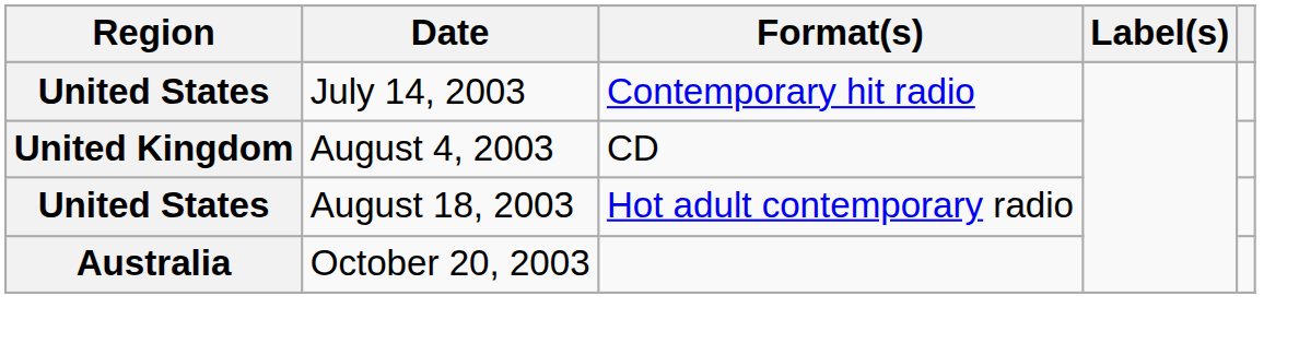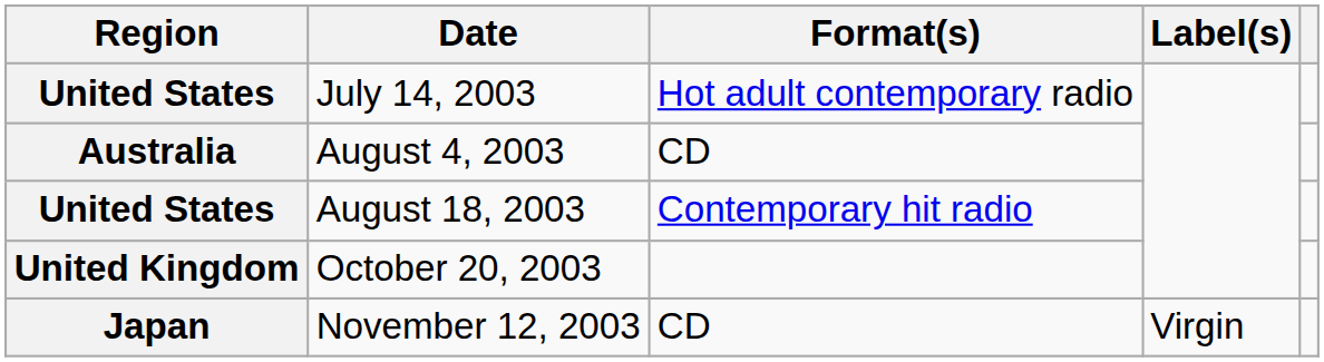July 14, 2003 | Format(s): Contemporary hit radio -> Hot adult contemporary radio
August 4, 2003 | Region: United Kingdom -> Australia
August 18, 2003 | Format(s): Hot adult contemporary radio -> Contemporary hit radio
October 20, 2003 | Region: Australia -> United Kingdom
+ row: Japan | November 12, 2003 | CD | Virgin
